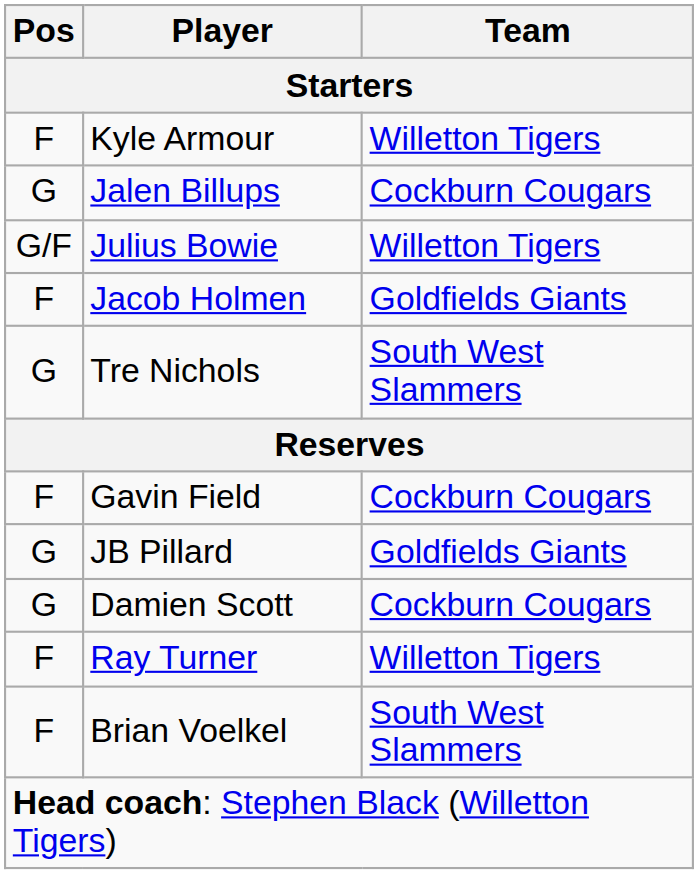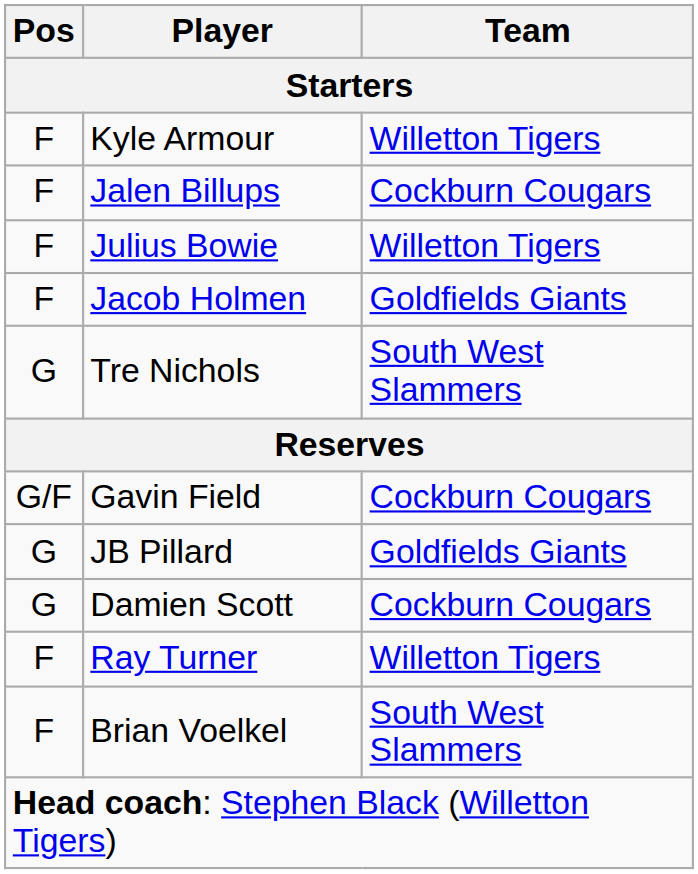Jalen Billups | Pos: G -> F
Julius Bowie | Pos: G/F -> F
Gavin Field | Pos: F -> G/F
